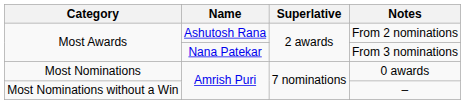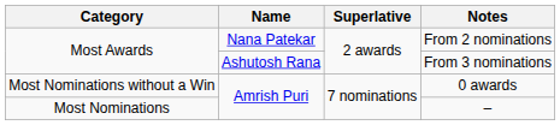From 2 nominations | Name: Ashutosh Rana -> Nana Patekar
From 3 nominations | Name: Nana Patekar -> Ashutosh Rana
0 awards | Category: Most Nominations -> Most Nominations without a Win
– | Category: Most Nominations without a Win -> Most Nominations
